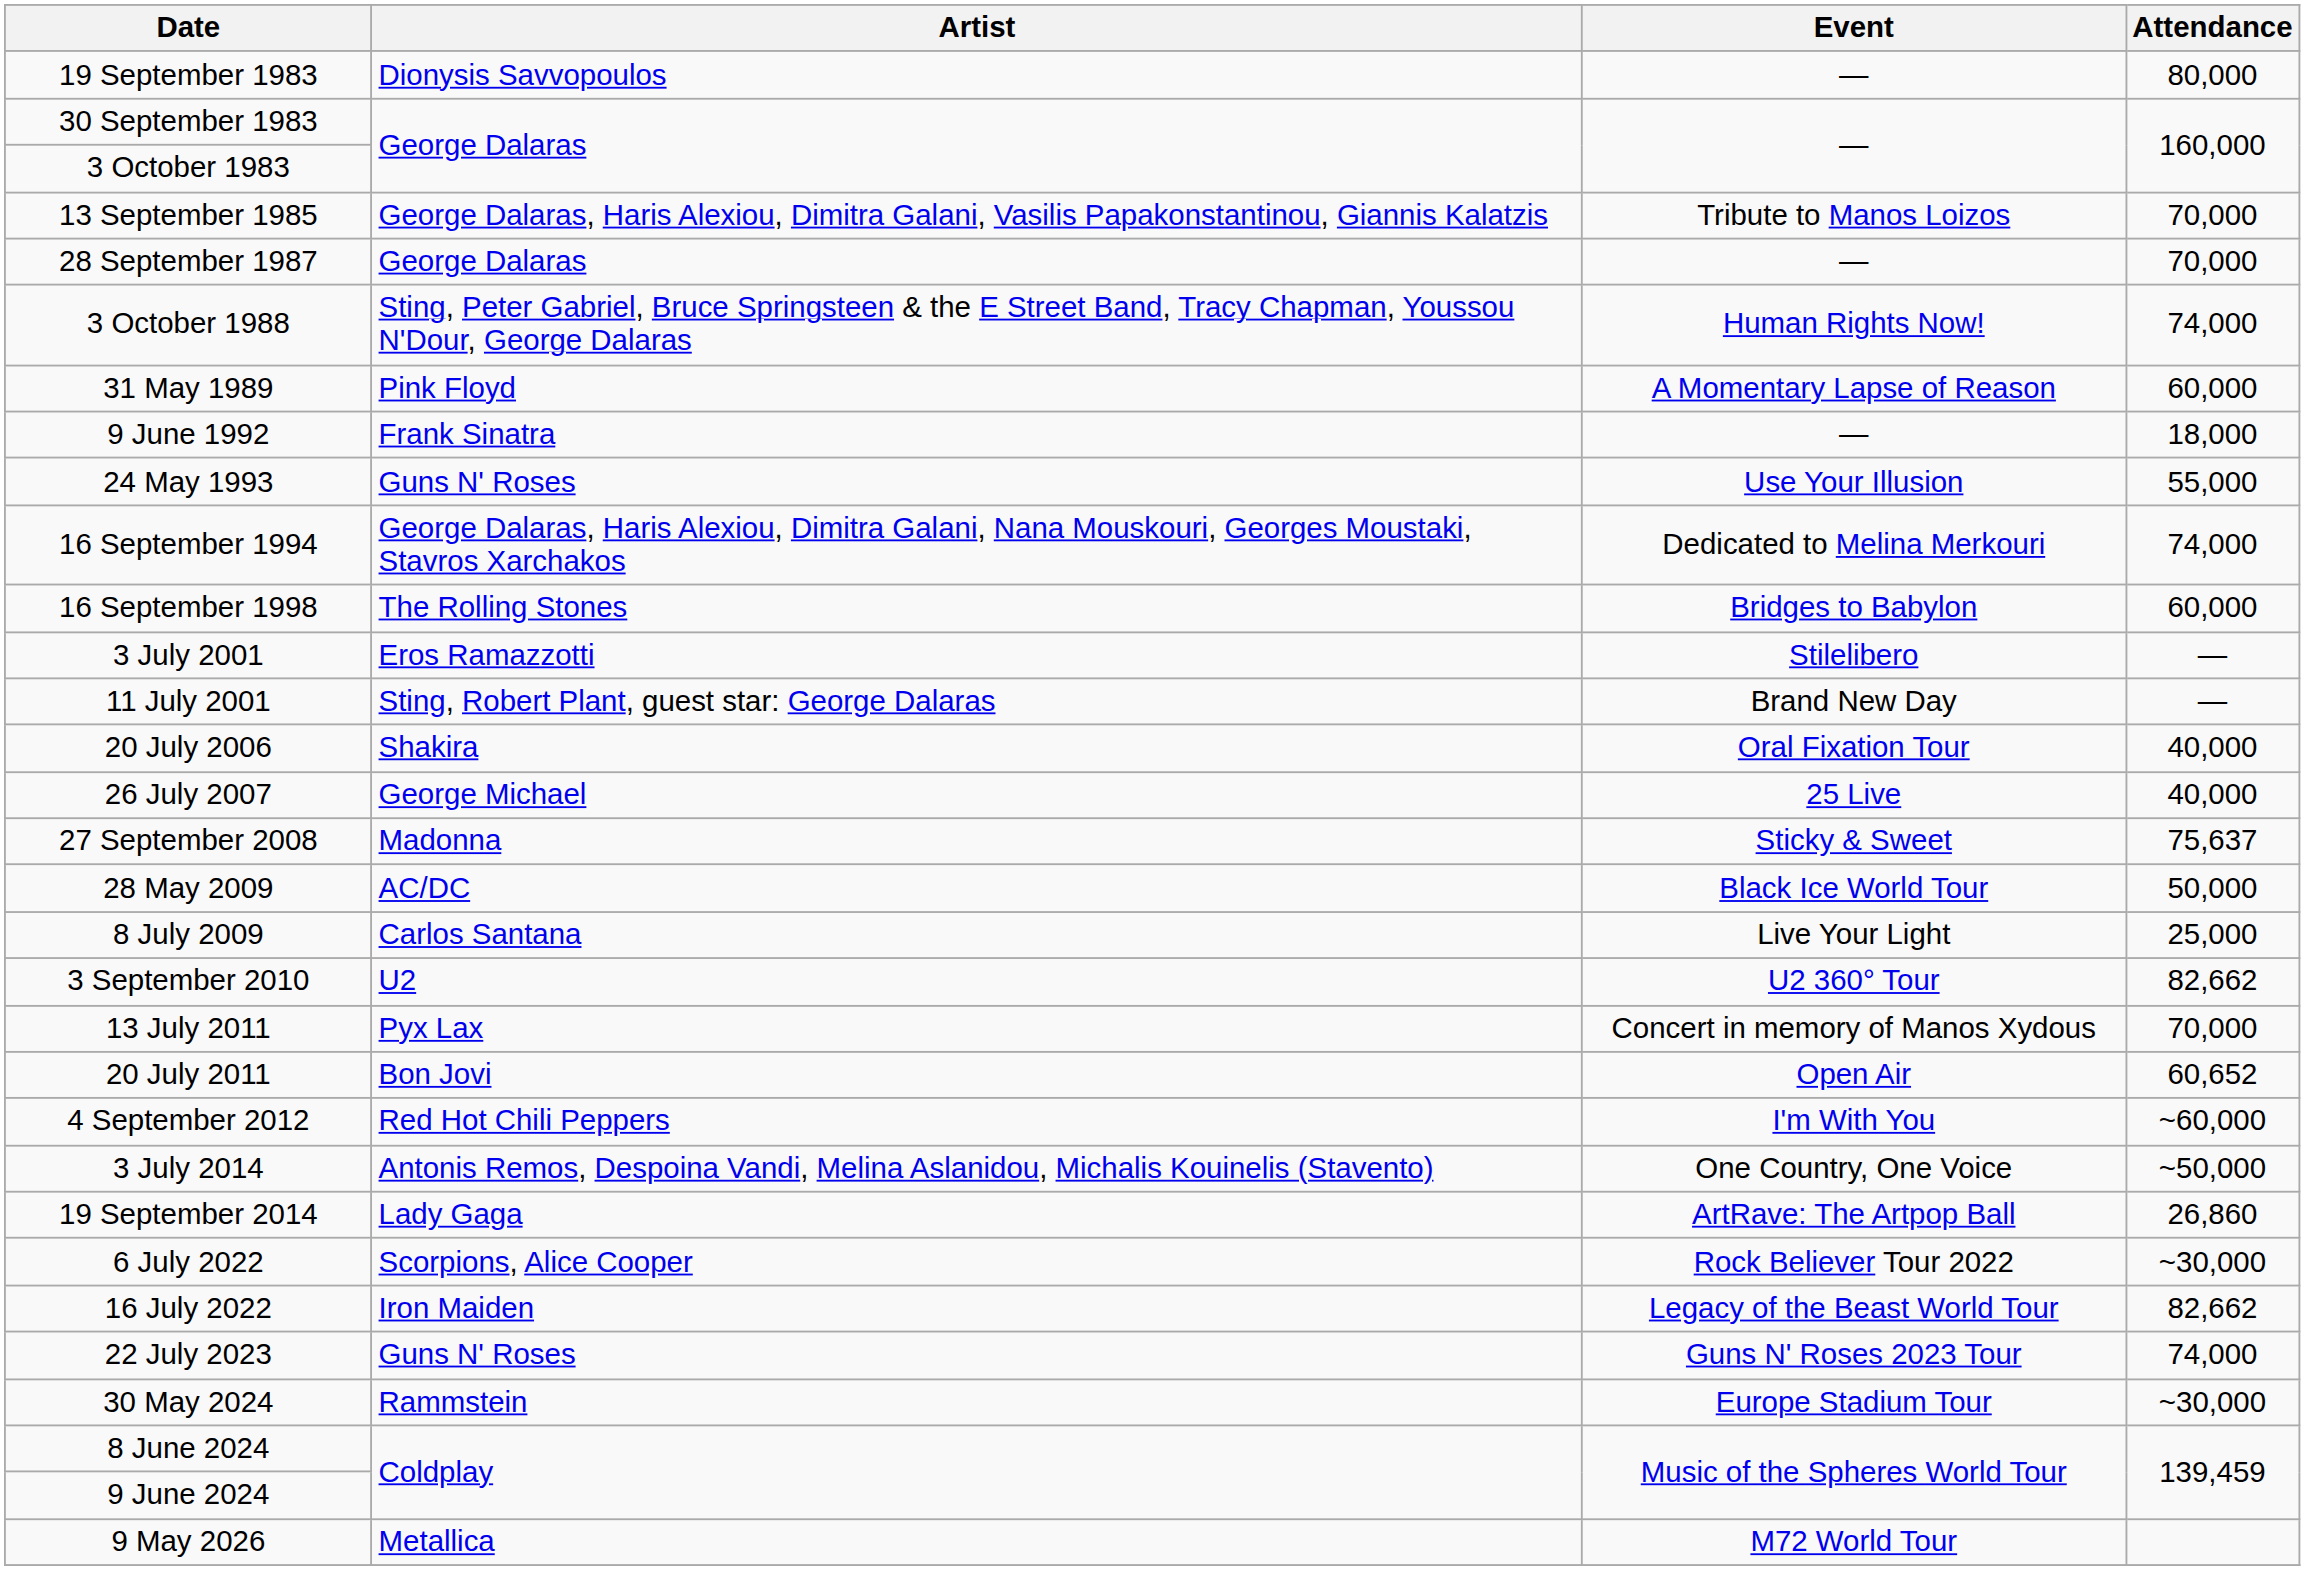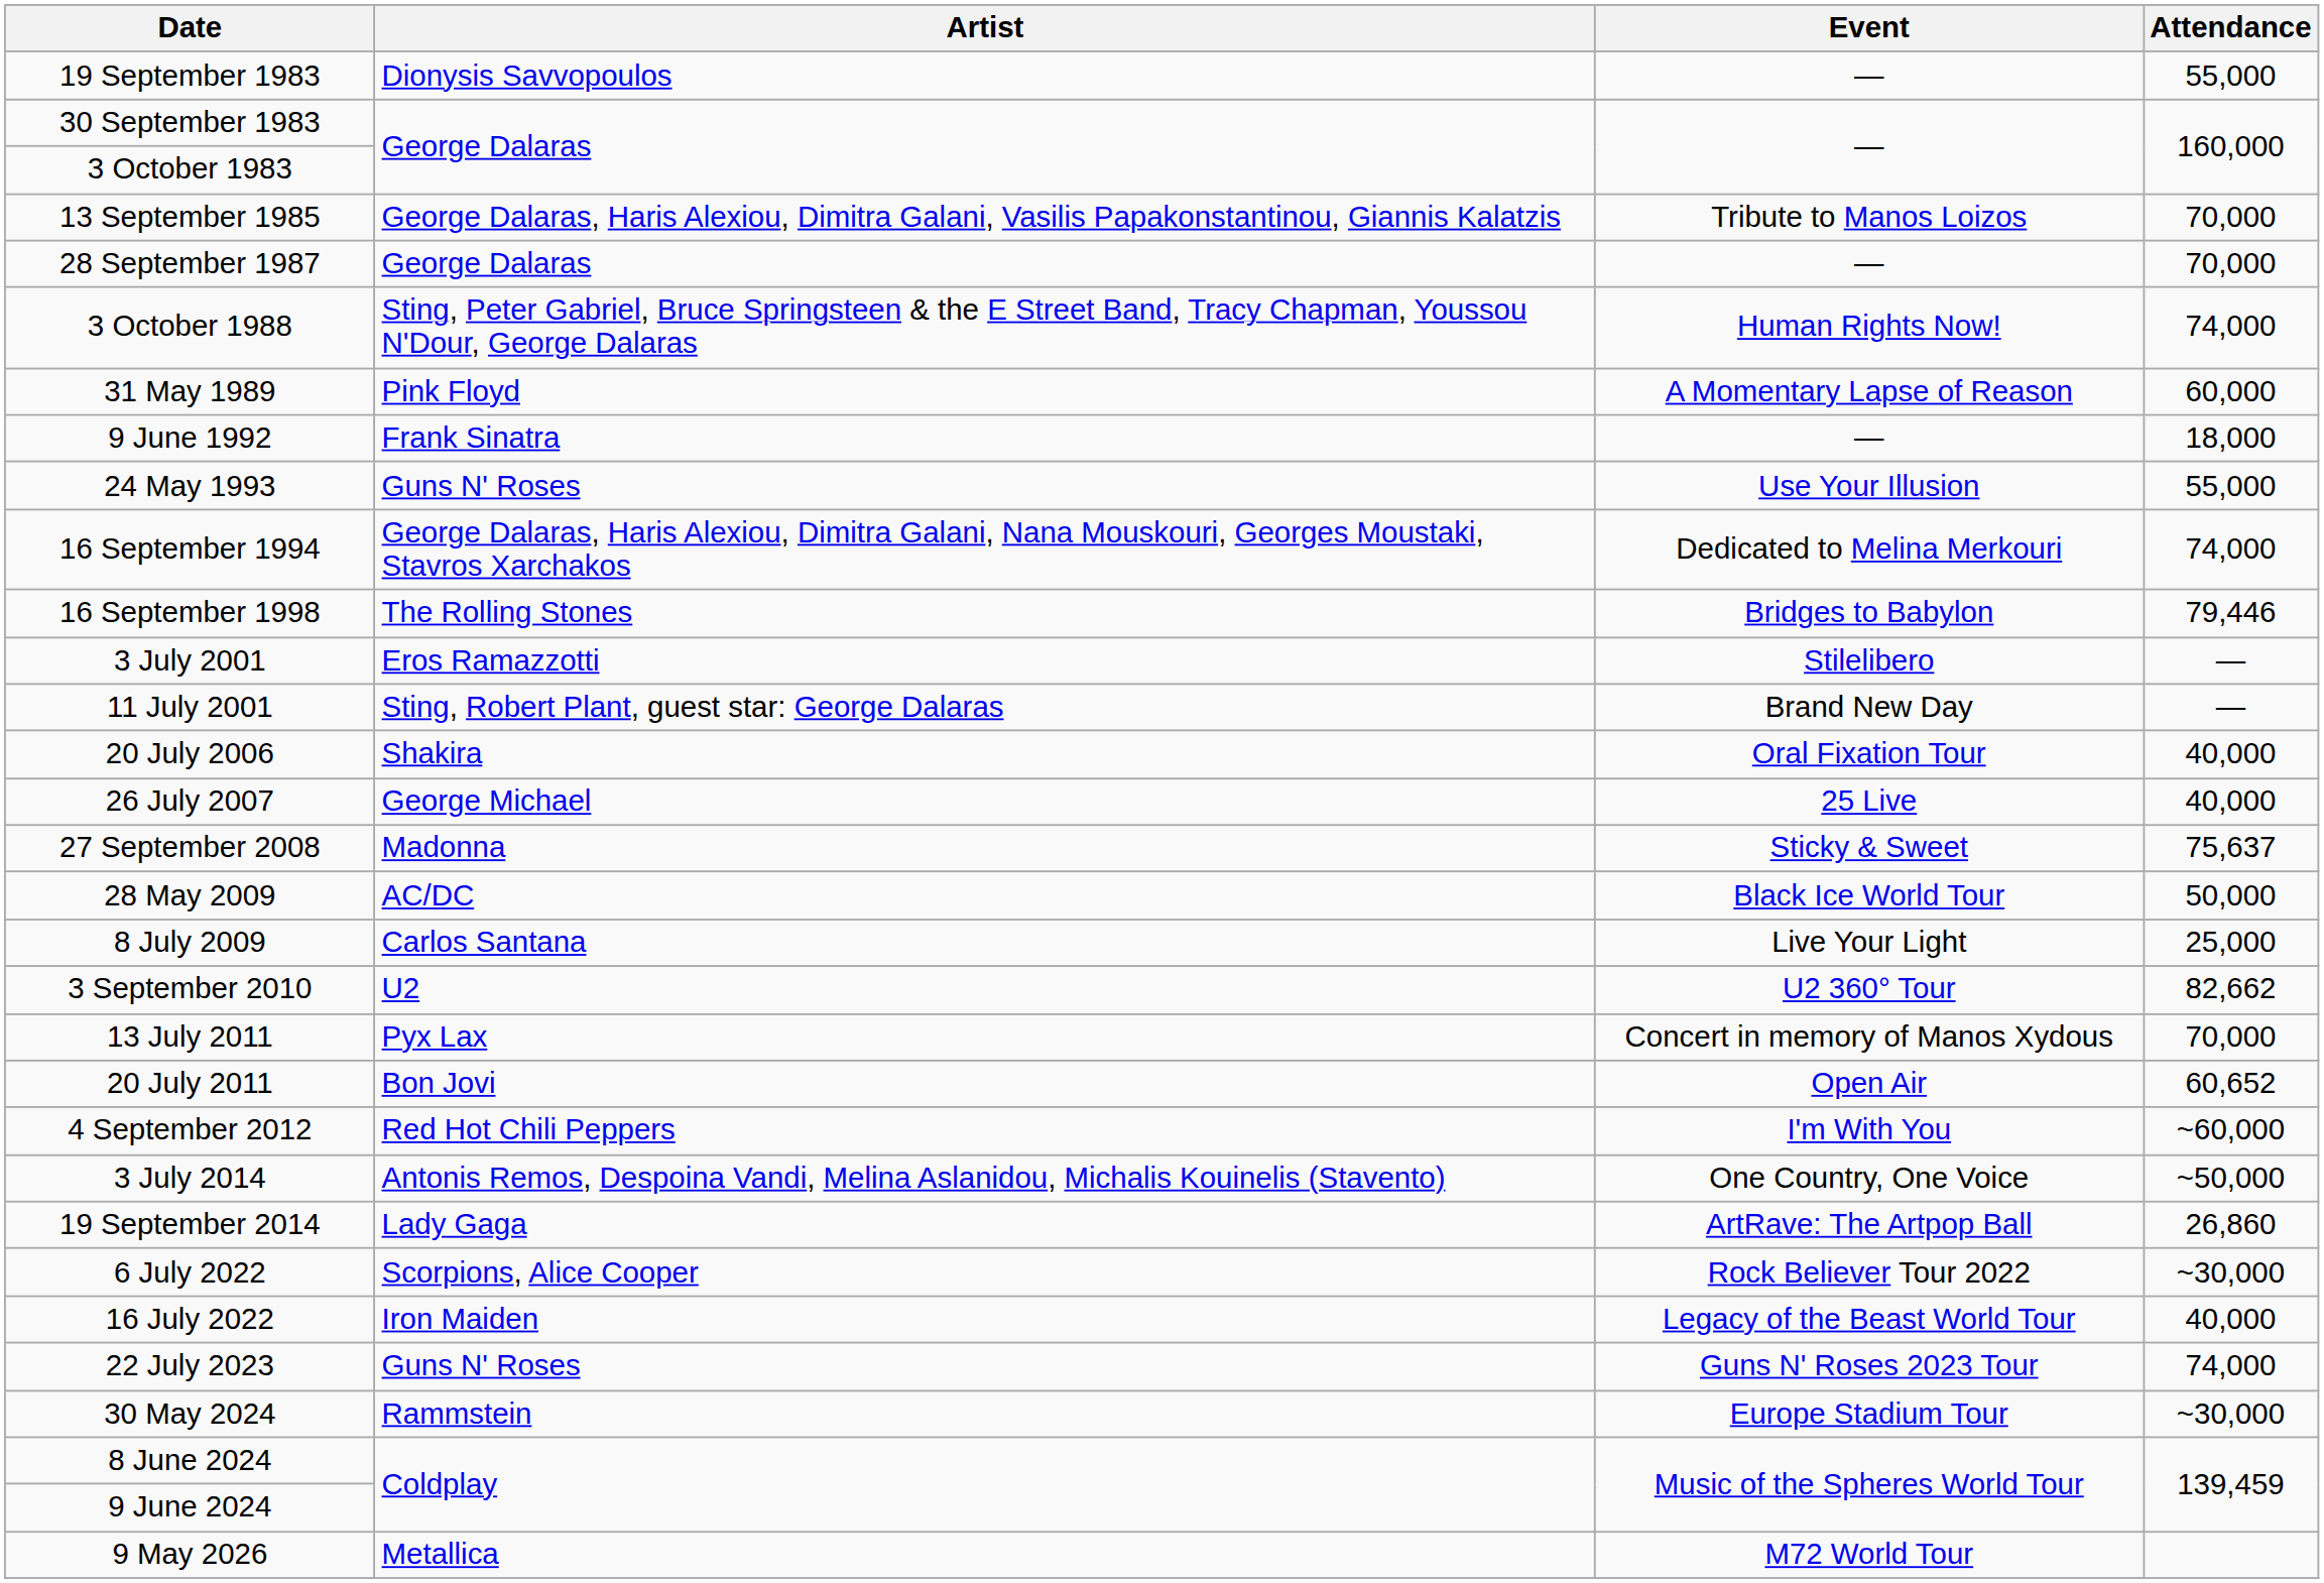19 September 1983 | Attendance: 80,000 -> 55,000
16 September 1998 | Attendance: 60,000 -> 79,446
16 July 2022 | Attendance: 82,662 -> 40,000
